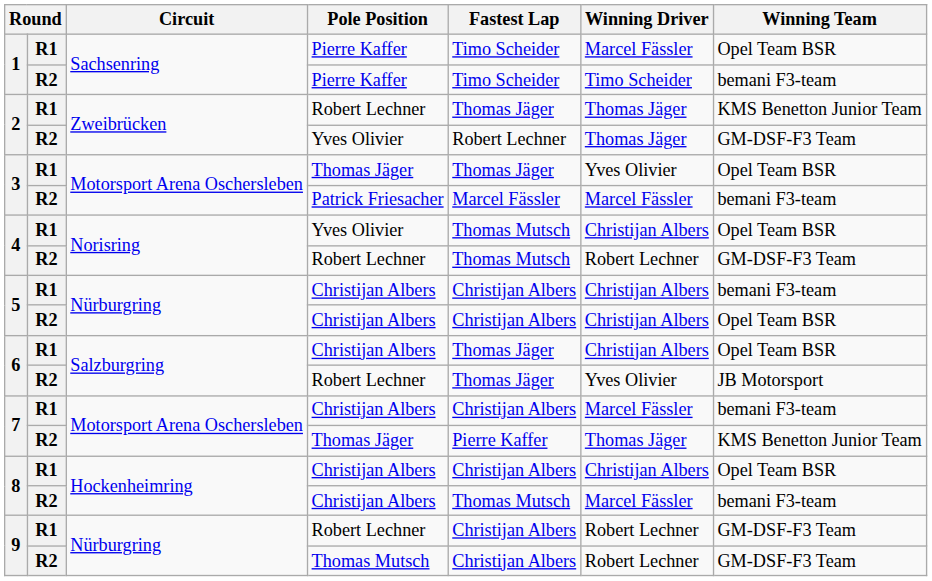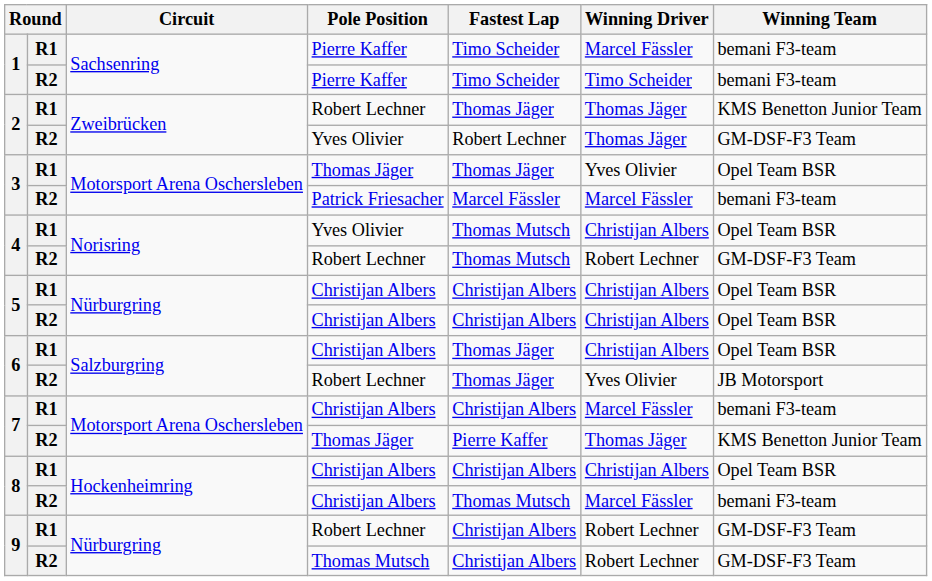1 / R1 | Winning Team: Opel Team BSR -> bemani F3-team
5 / R1 | Winning Team: bemani F3-team -> Opel Team BSR
